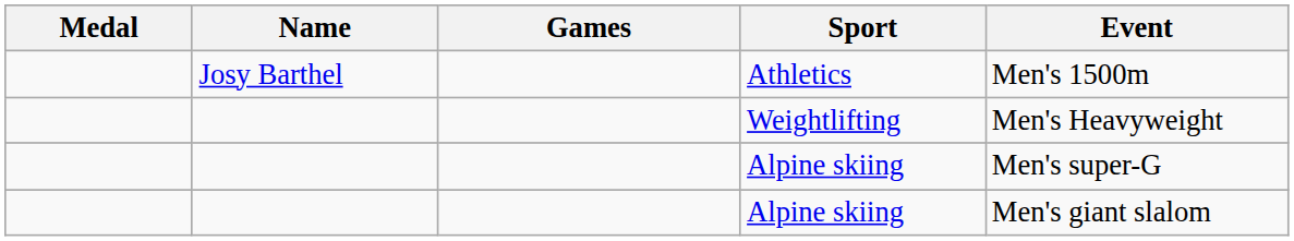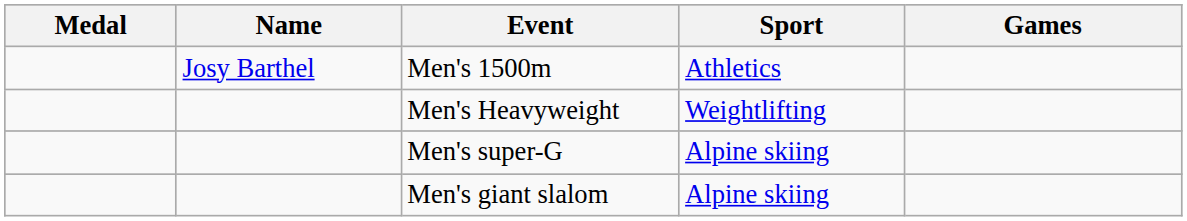columns swapped: Games <-> Event
